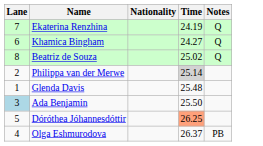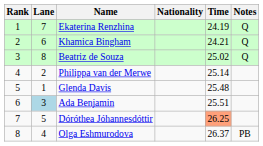+ column: Rank | 1 | 2 | 3 | 4 | 5 | 6 | 7 | 8
Khamica Bingham | Time: 24.27 -> 24.21
Philippa van der Merwe | Time: lightgrey background -> no background
Ada Benjamin | Time: 25.50 -> 25.51
